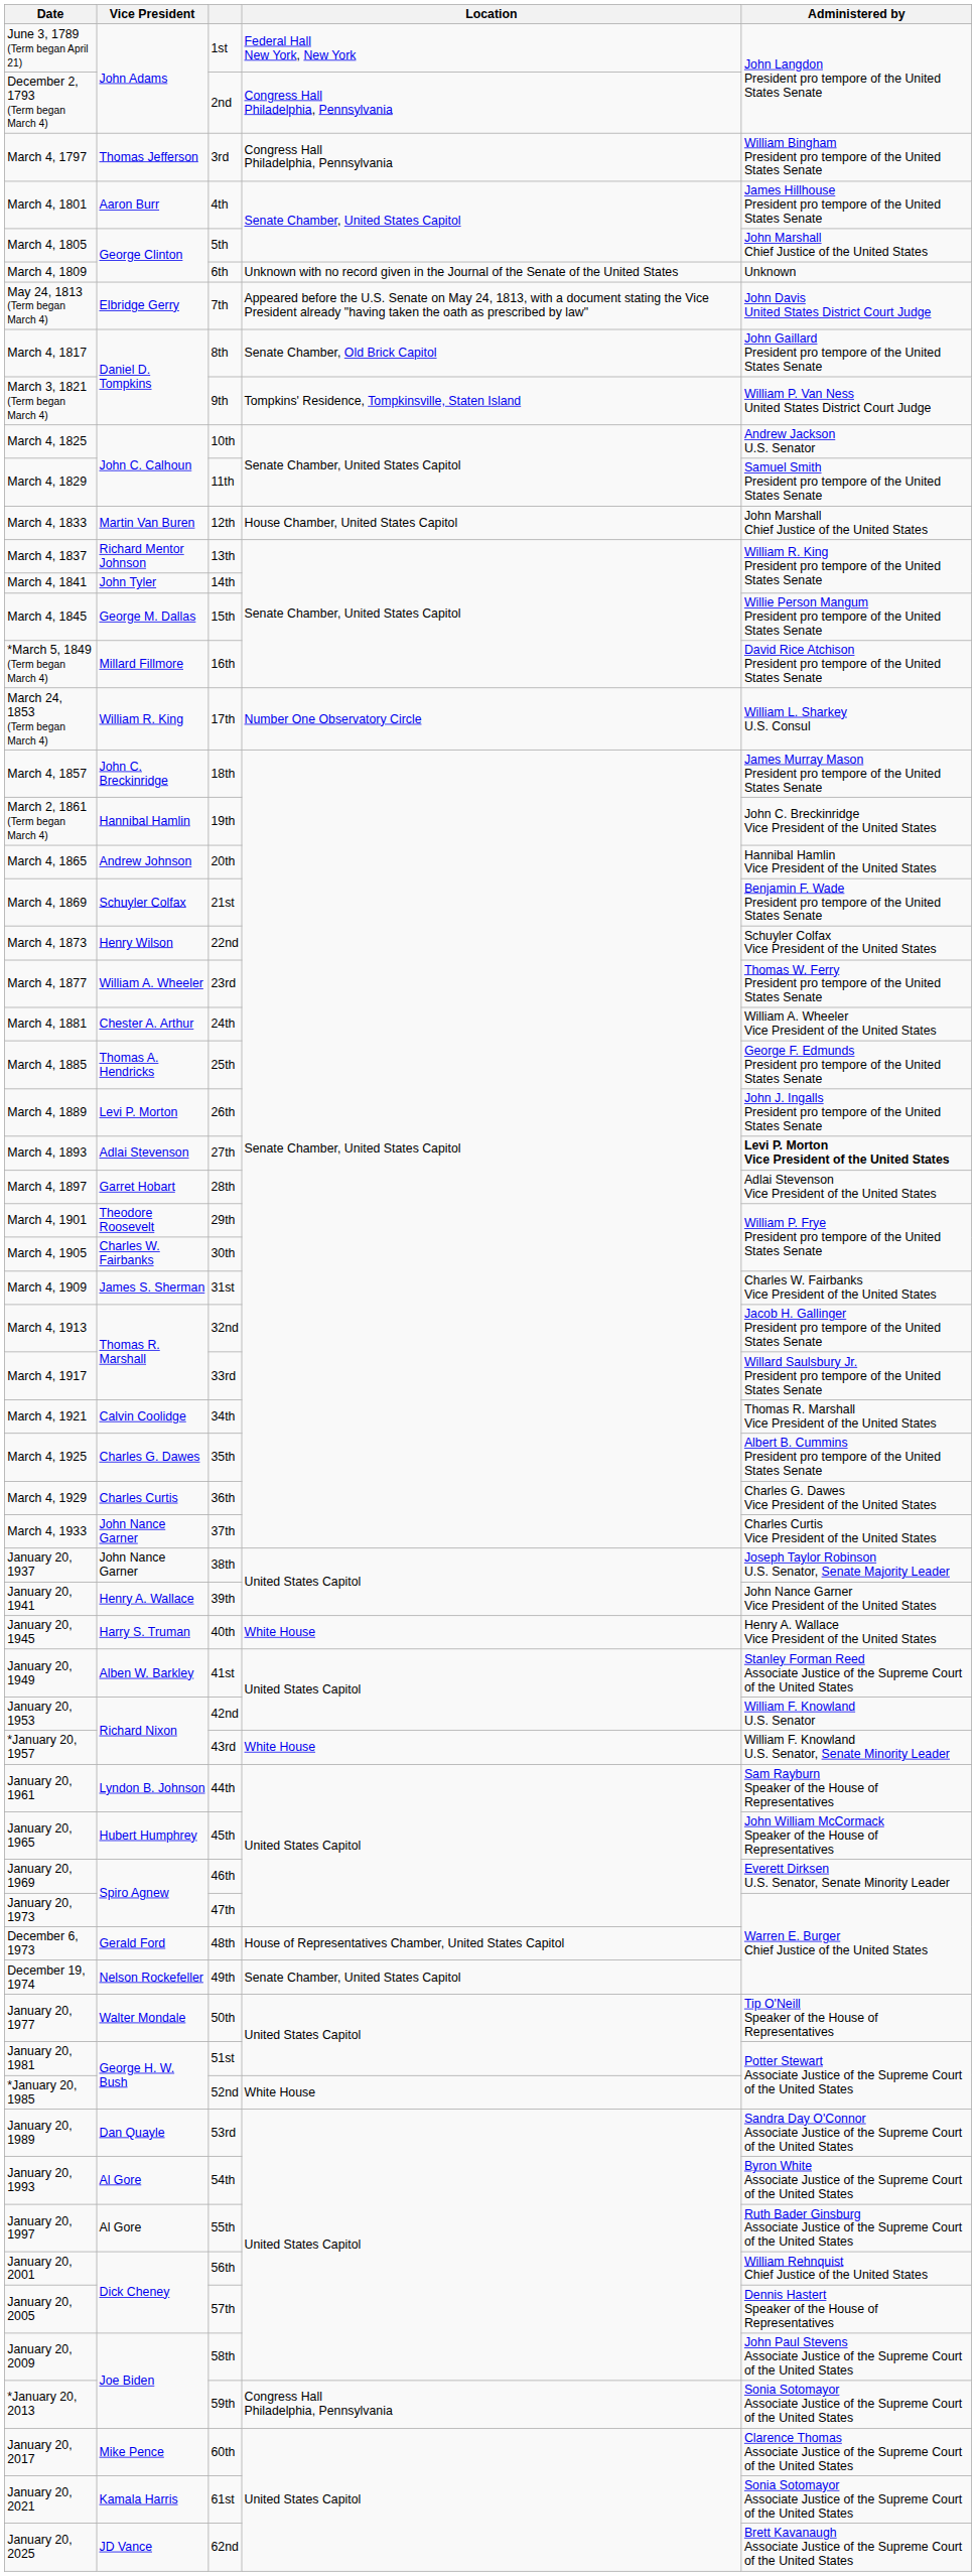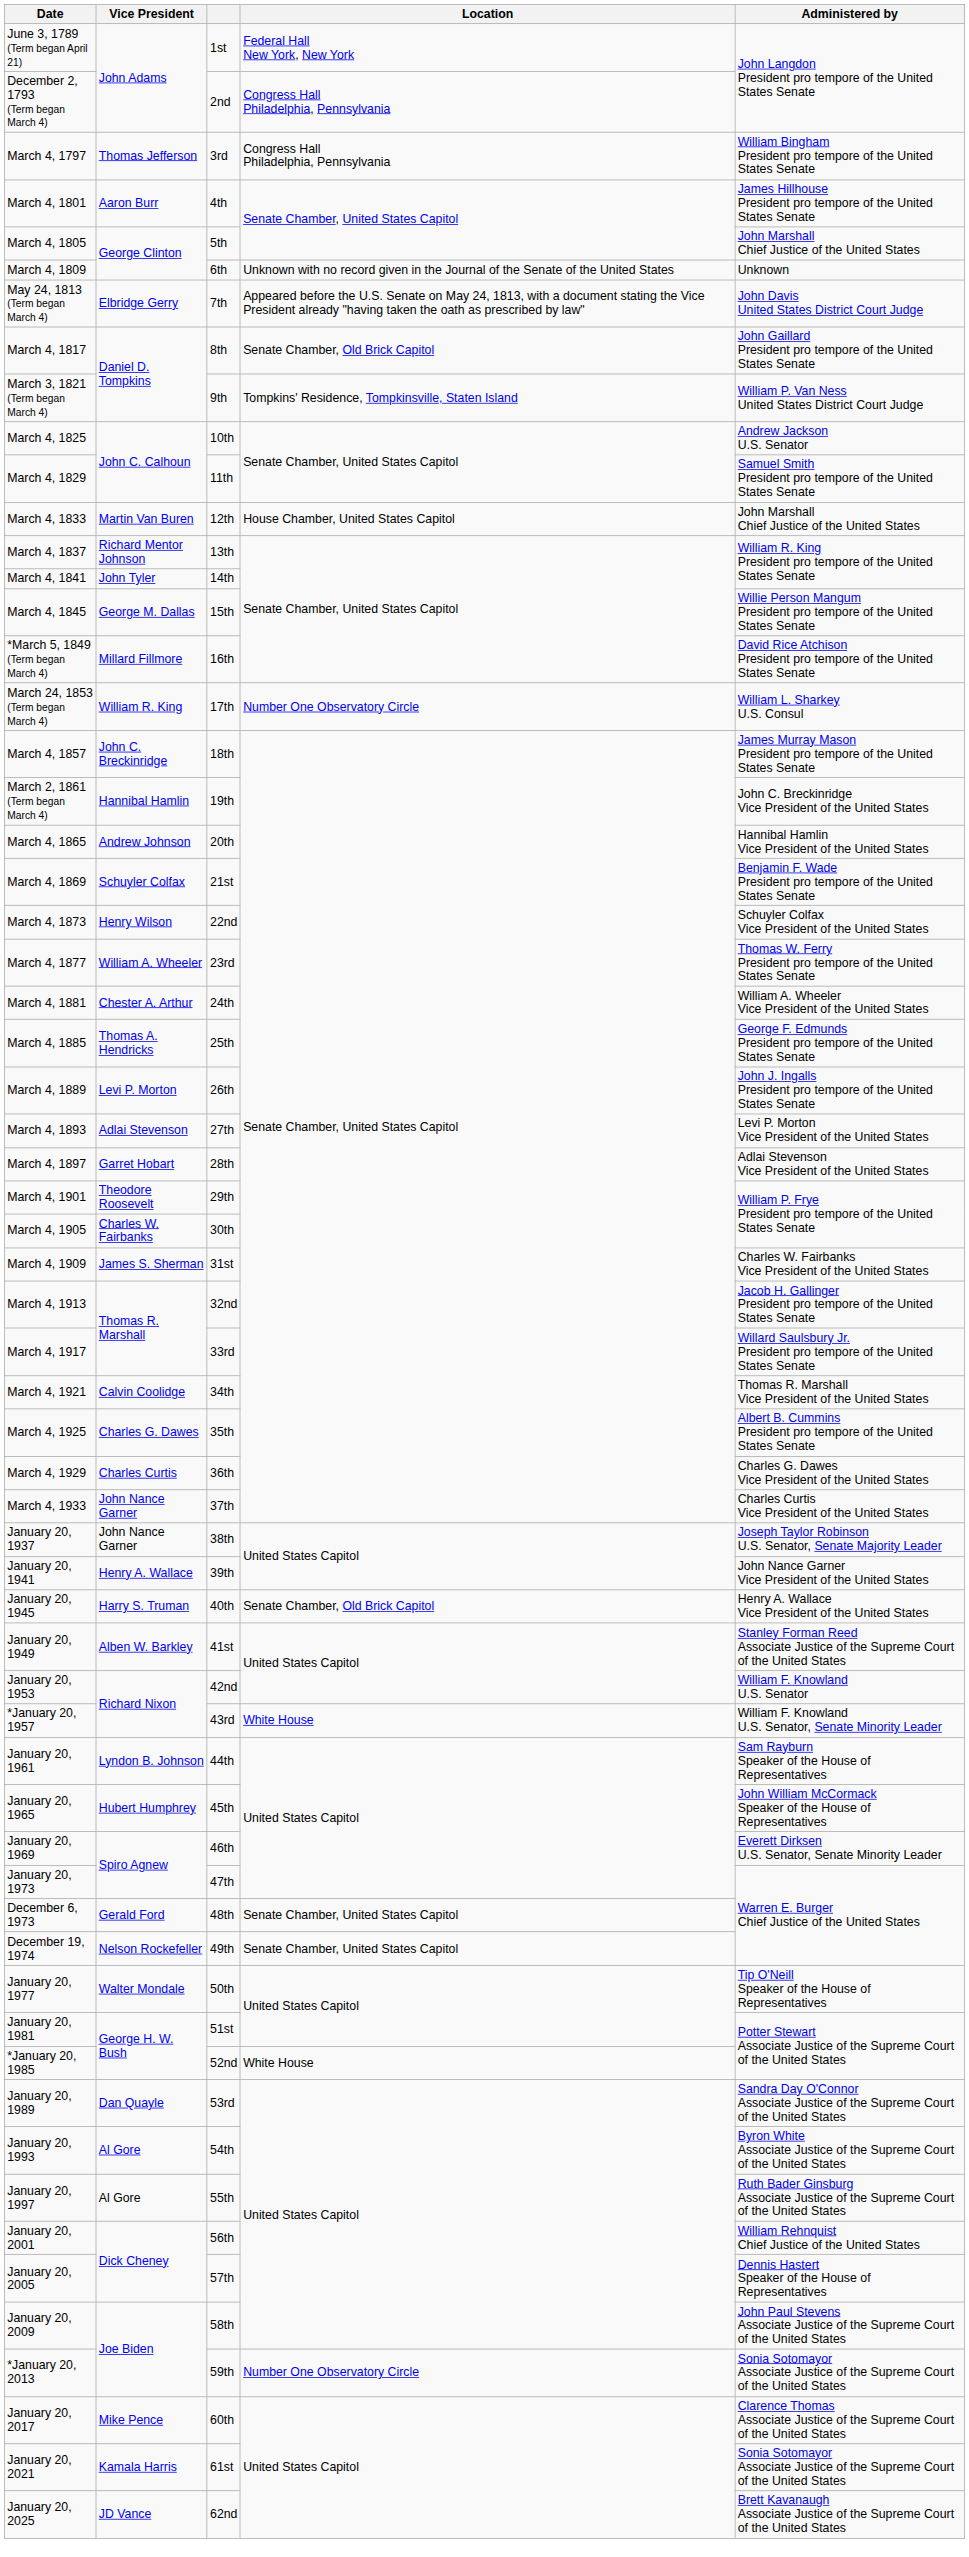March 4, 1893 | Administered by: bold -> normal
January 20, 1945 | Location: White House -> Senate Chamber, Old Brick Capitol
December 6, 1973 | Location: House of Representatives Chamber, United States Capitol -> Senate Chamber, United States Capitol
*January 20, 2013 | Location: Congress Hall Philadelphia, Pennsylvania -> Number One Observatory Circle
